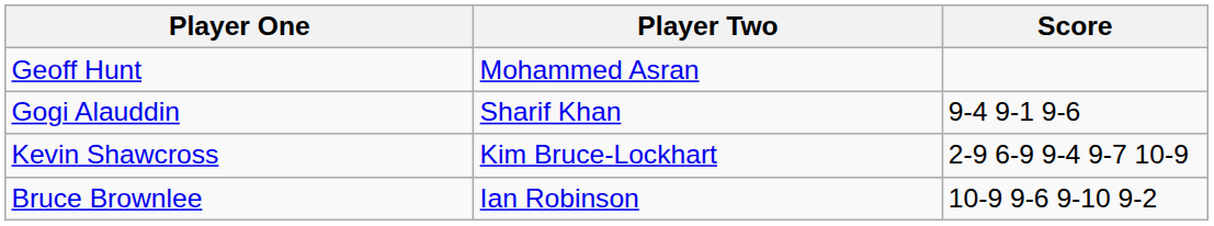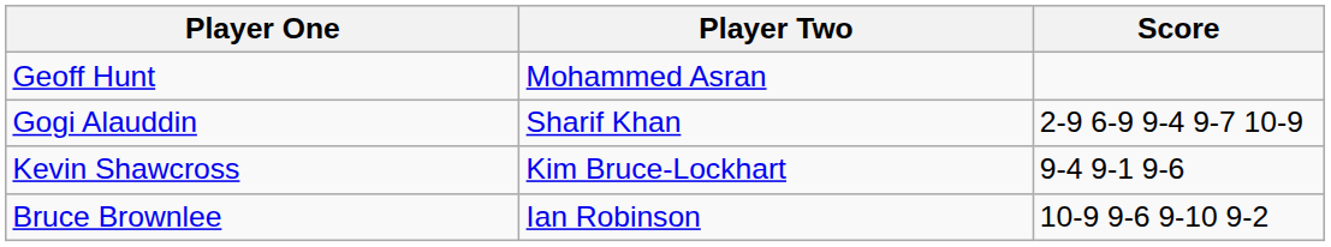Gogi Alauddin | Score: 9-4 9-1 9-6 -> 2-9 6-9 9-4 9-7 10-9
Kevin Shawcross | Score: 2-9 6-9 9-4 9-7 10-9 -> 9-4 9-1 9-6
